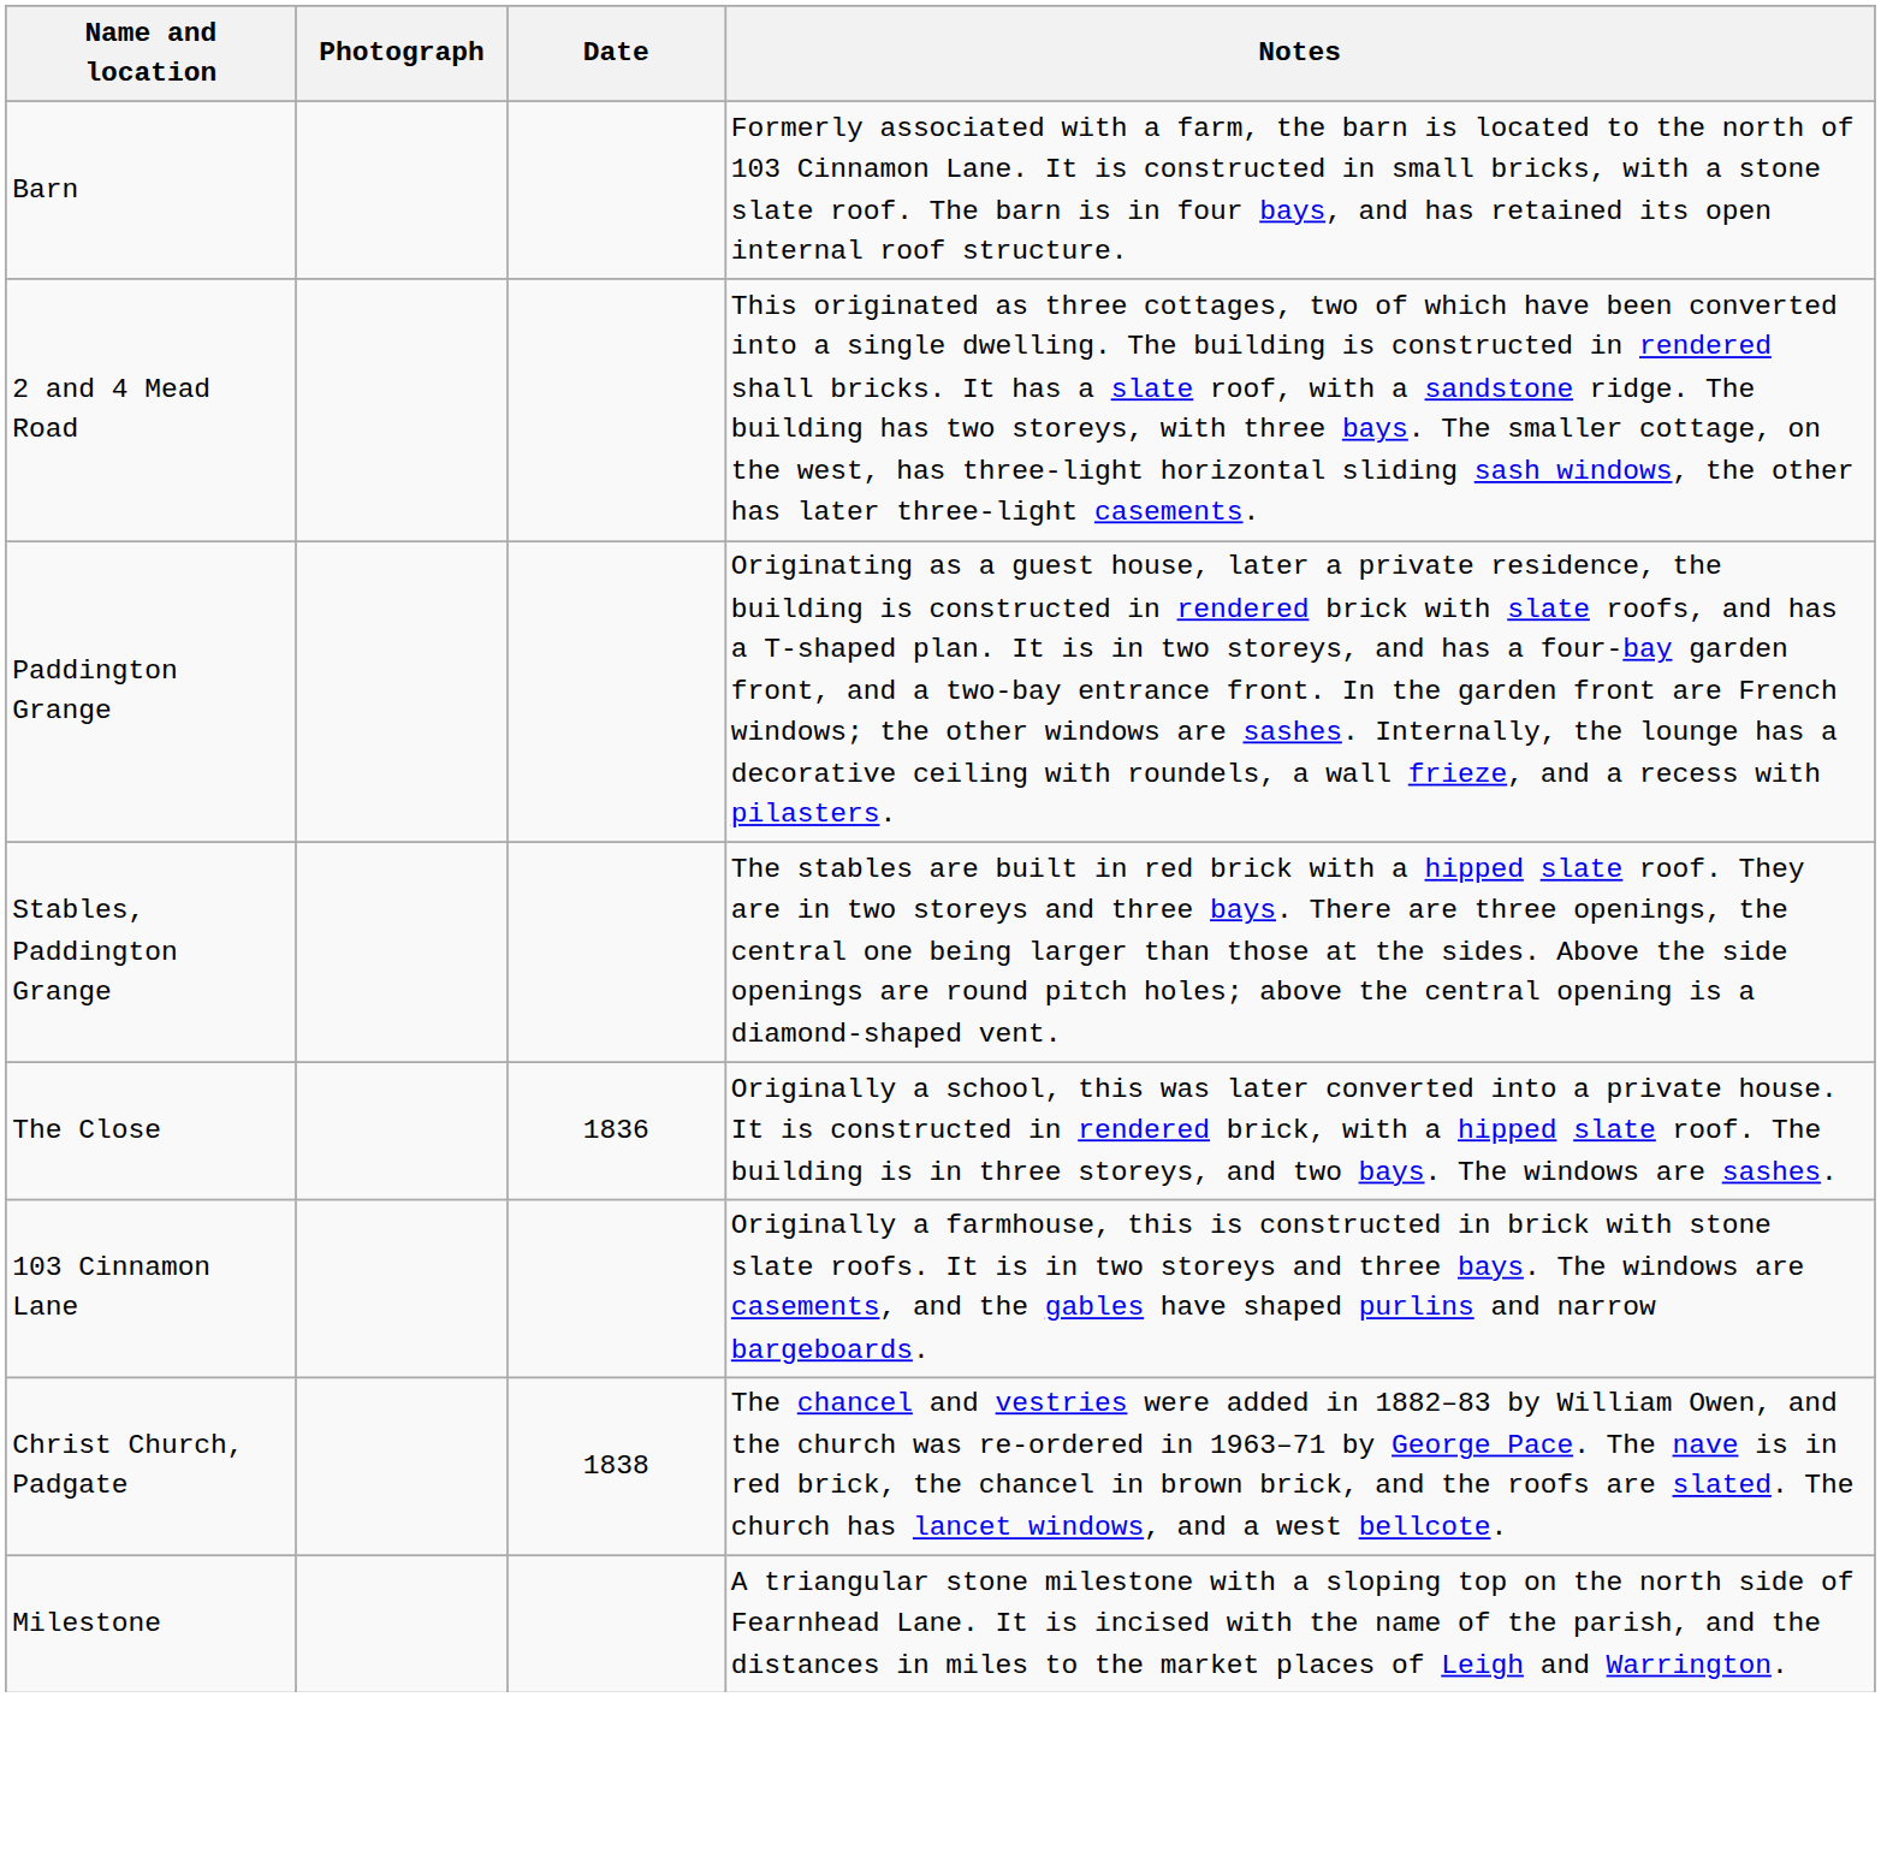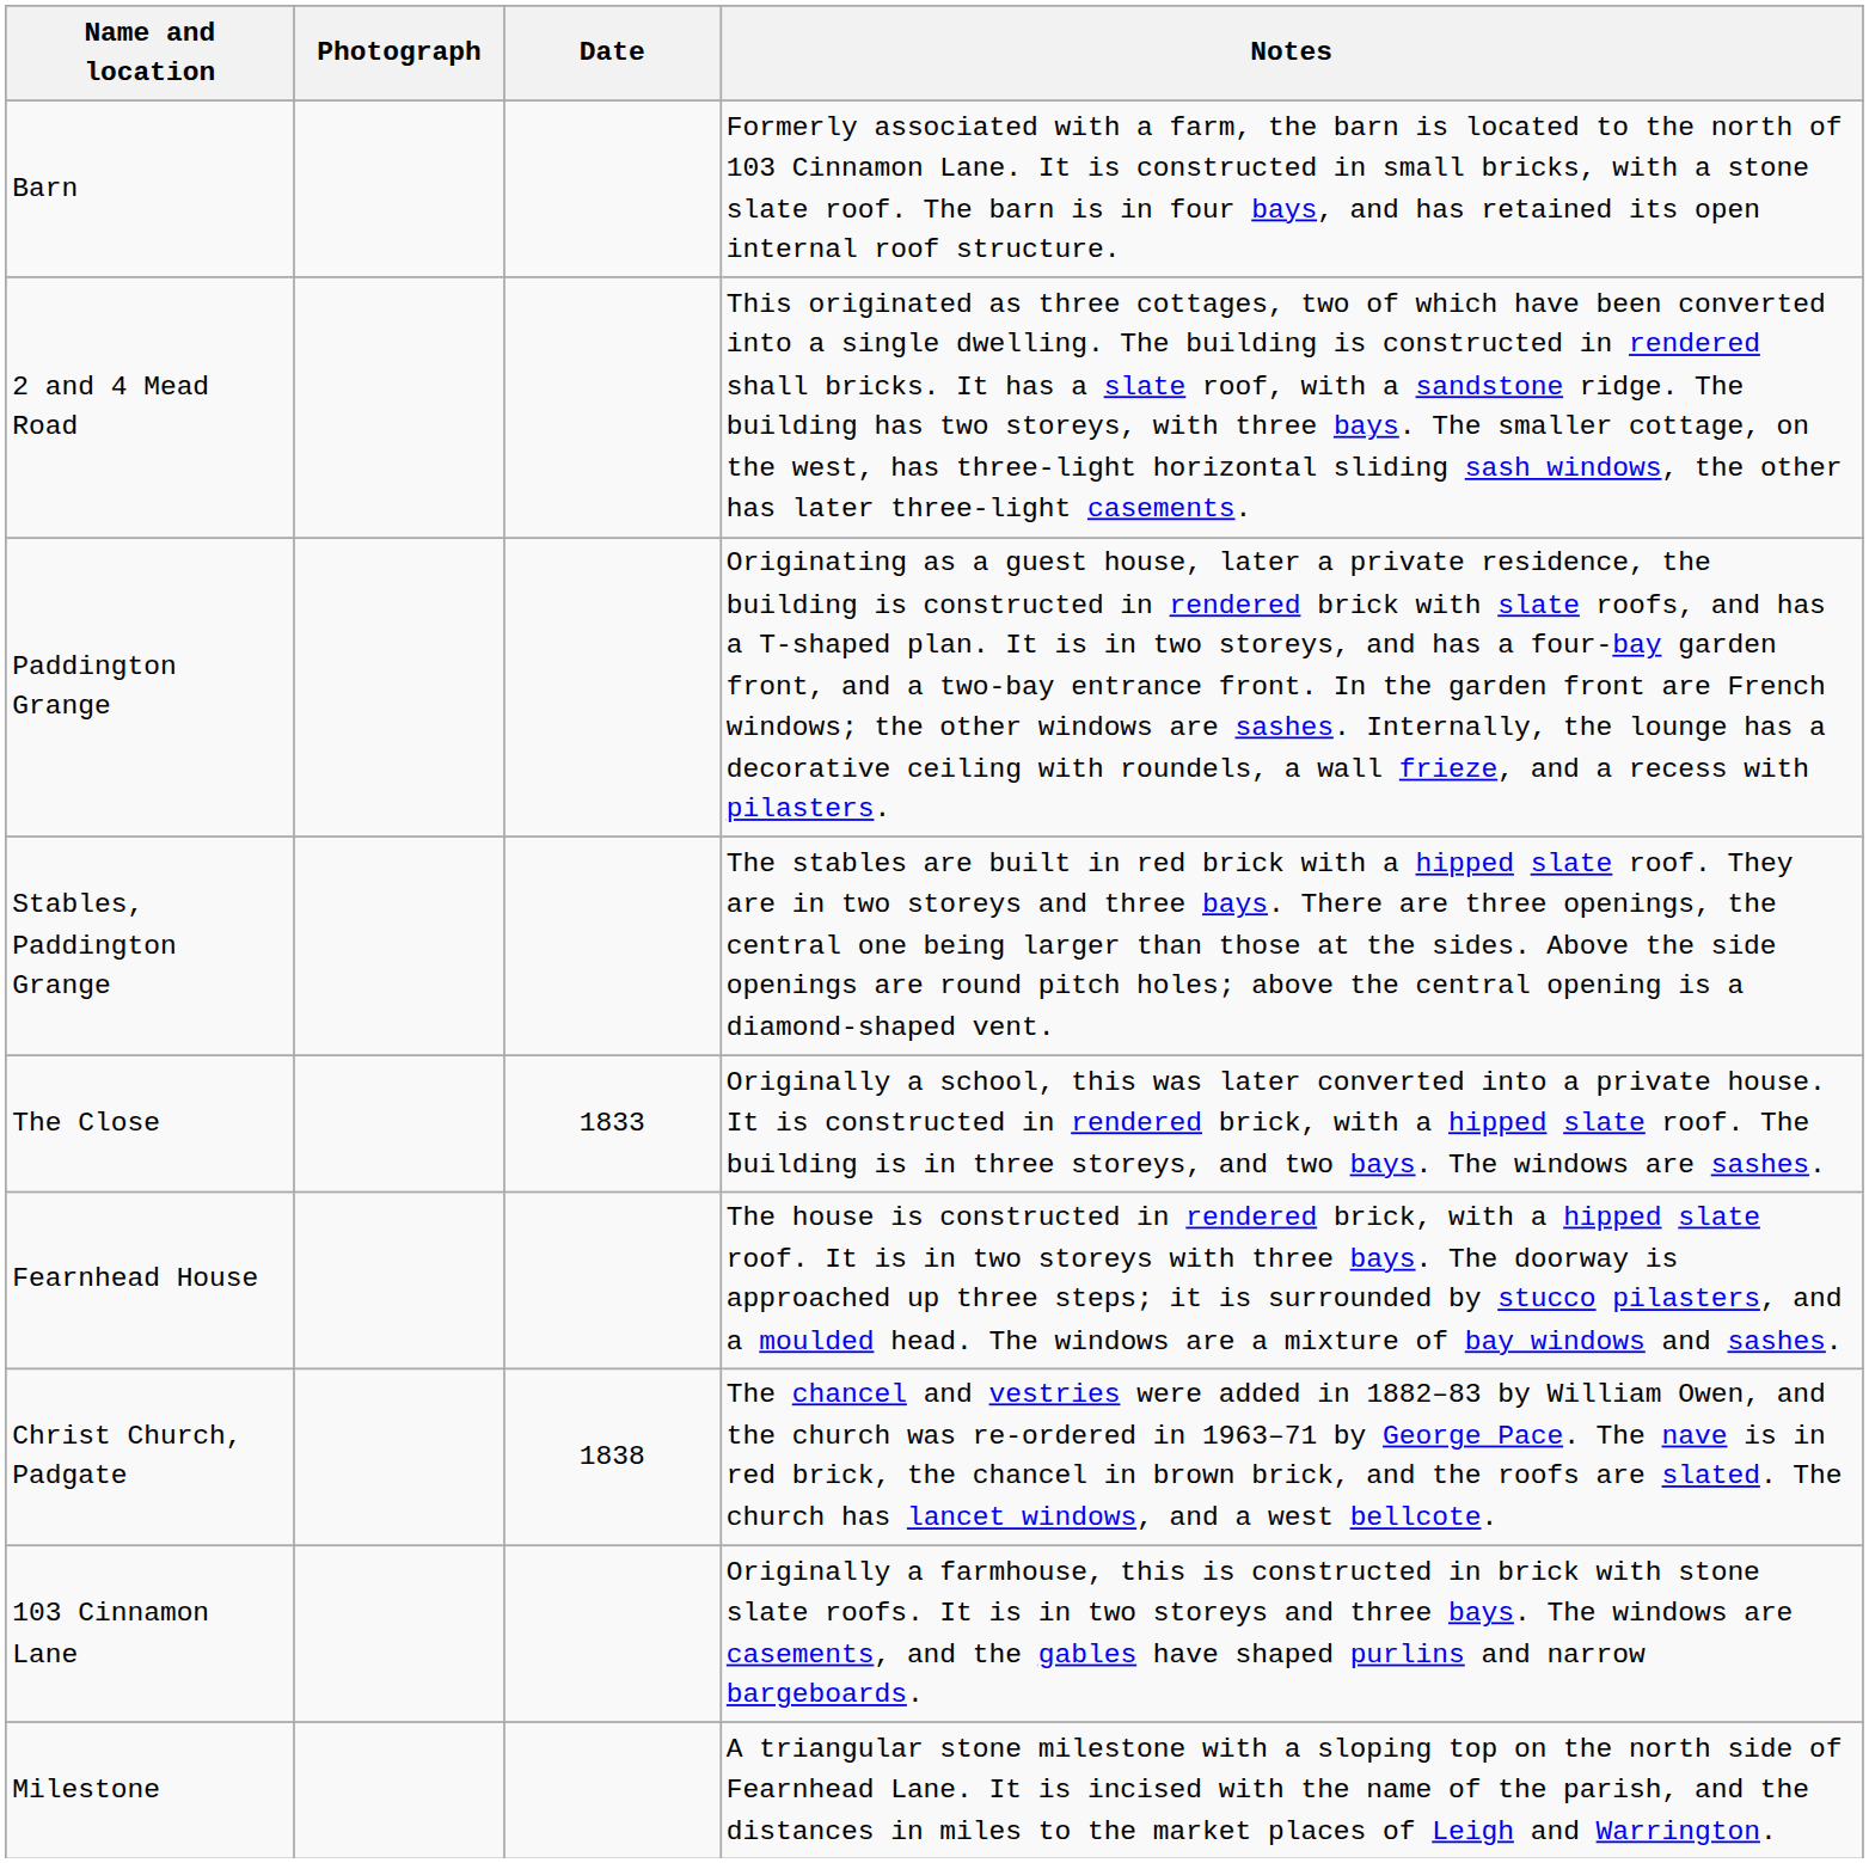The Close | Date: 1836 -> 1833
+ row: Fearnhead House | The house is constructed in rendered brick, with a hipped slate roof. It is in two storeys with three bays. The doorway is approached up three steps; it is surrounded by stucco pilasters, and a moulded head. The windows are a mixture of bay windows and sashes.
rows swapped: Christ Church, Padgate <-> 103 Cinnamon Lane
